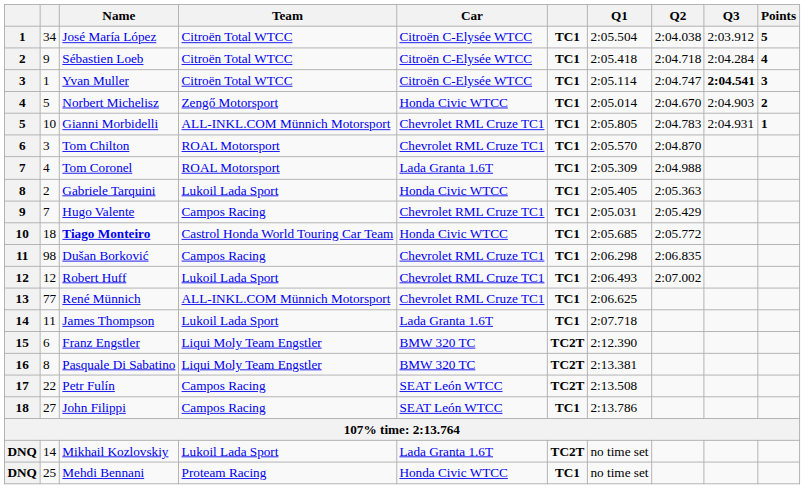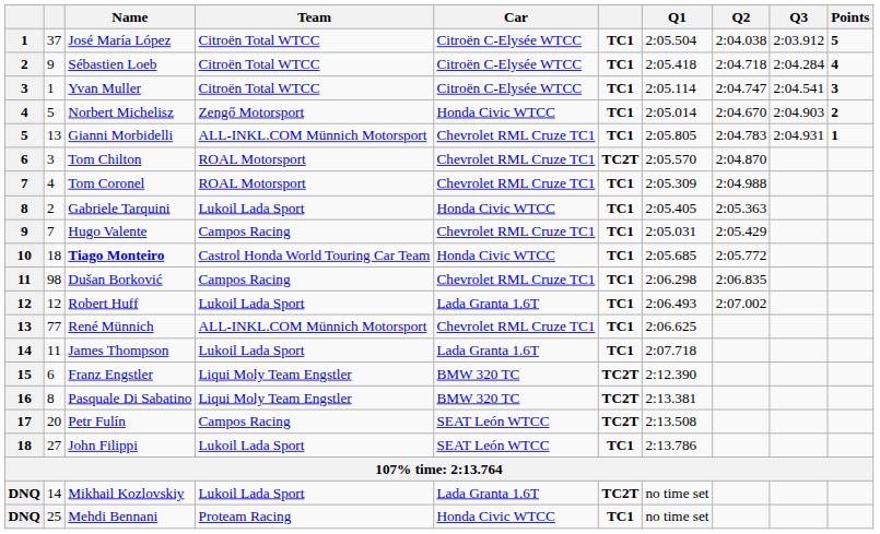José María López | column 2: 34 -> 37
Yvan Muller | Q3: bold -> normal
Gianni Morbidelli | column 2: 10 -> 13
Tom Chilton | column 6: TC1 -> TC2T
Tom Coronel | Car: Lada Granta 1.6T -> Chevrolet RML Cruze TC1
Robert Huff | Car: Chevrolet RML Cruze TC1 -> Lada Granta 1.6T
Petr Fulín | column 2: 22 -> 20
John Filippi | Team: Campos Racing -> Lukoil Lada Sport
